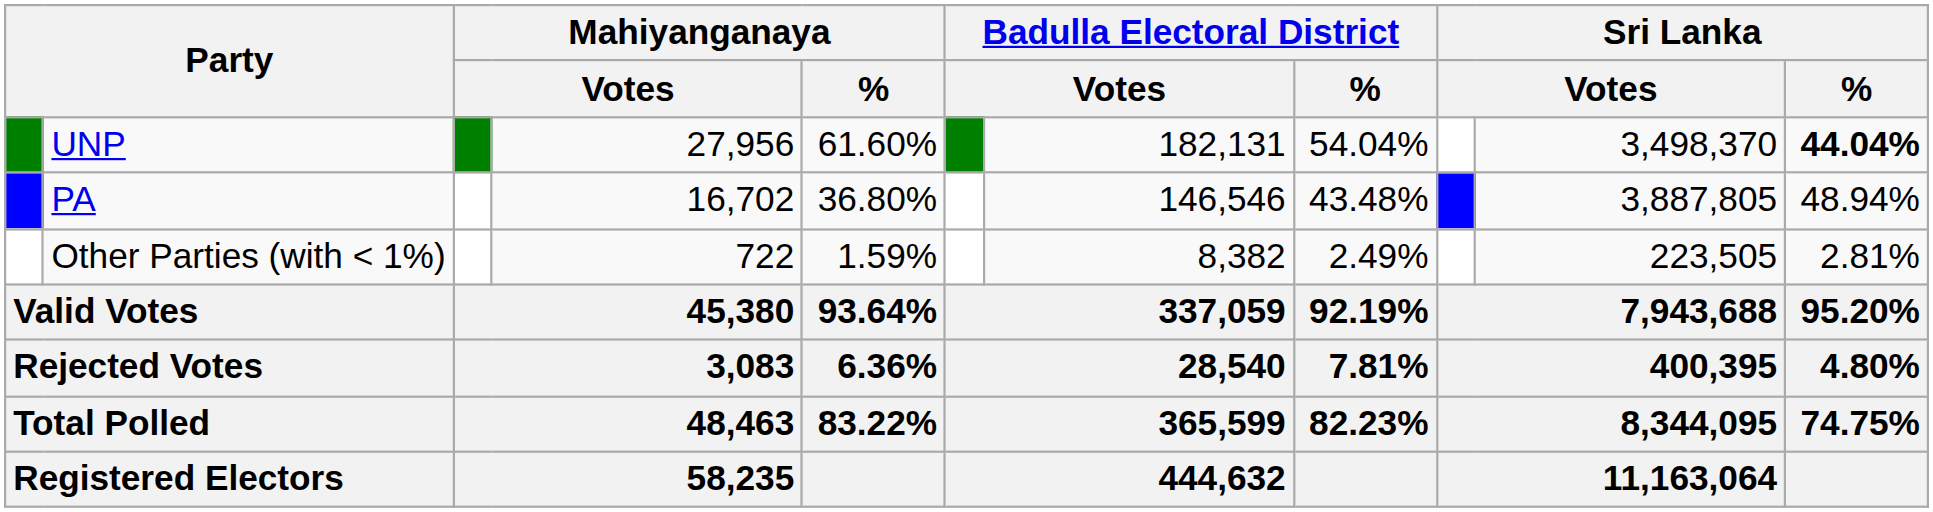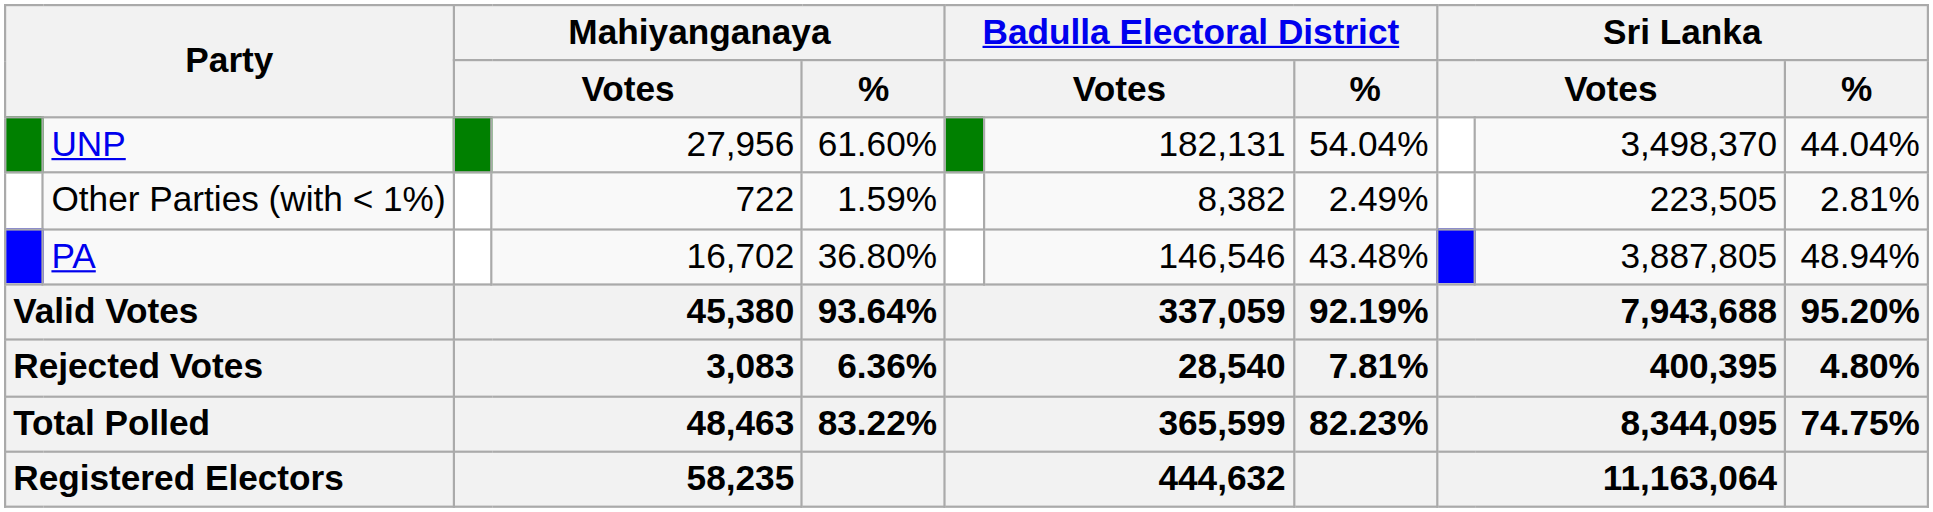UNP | Sri Lanka / %: bold -> normal
rows swapped: PA <-> Other Parties (with < 1%)
